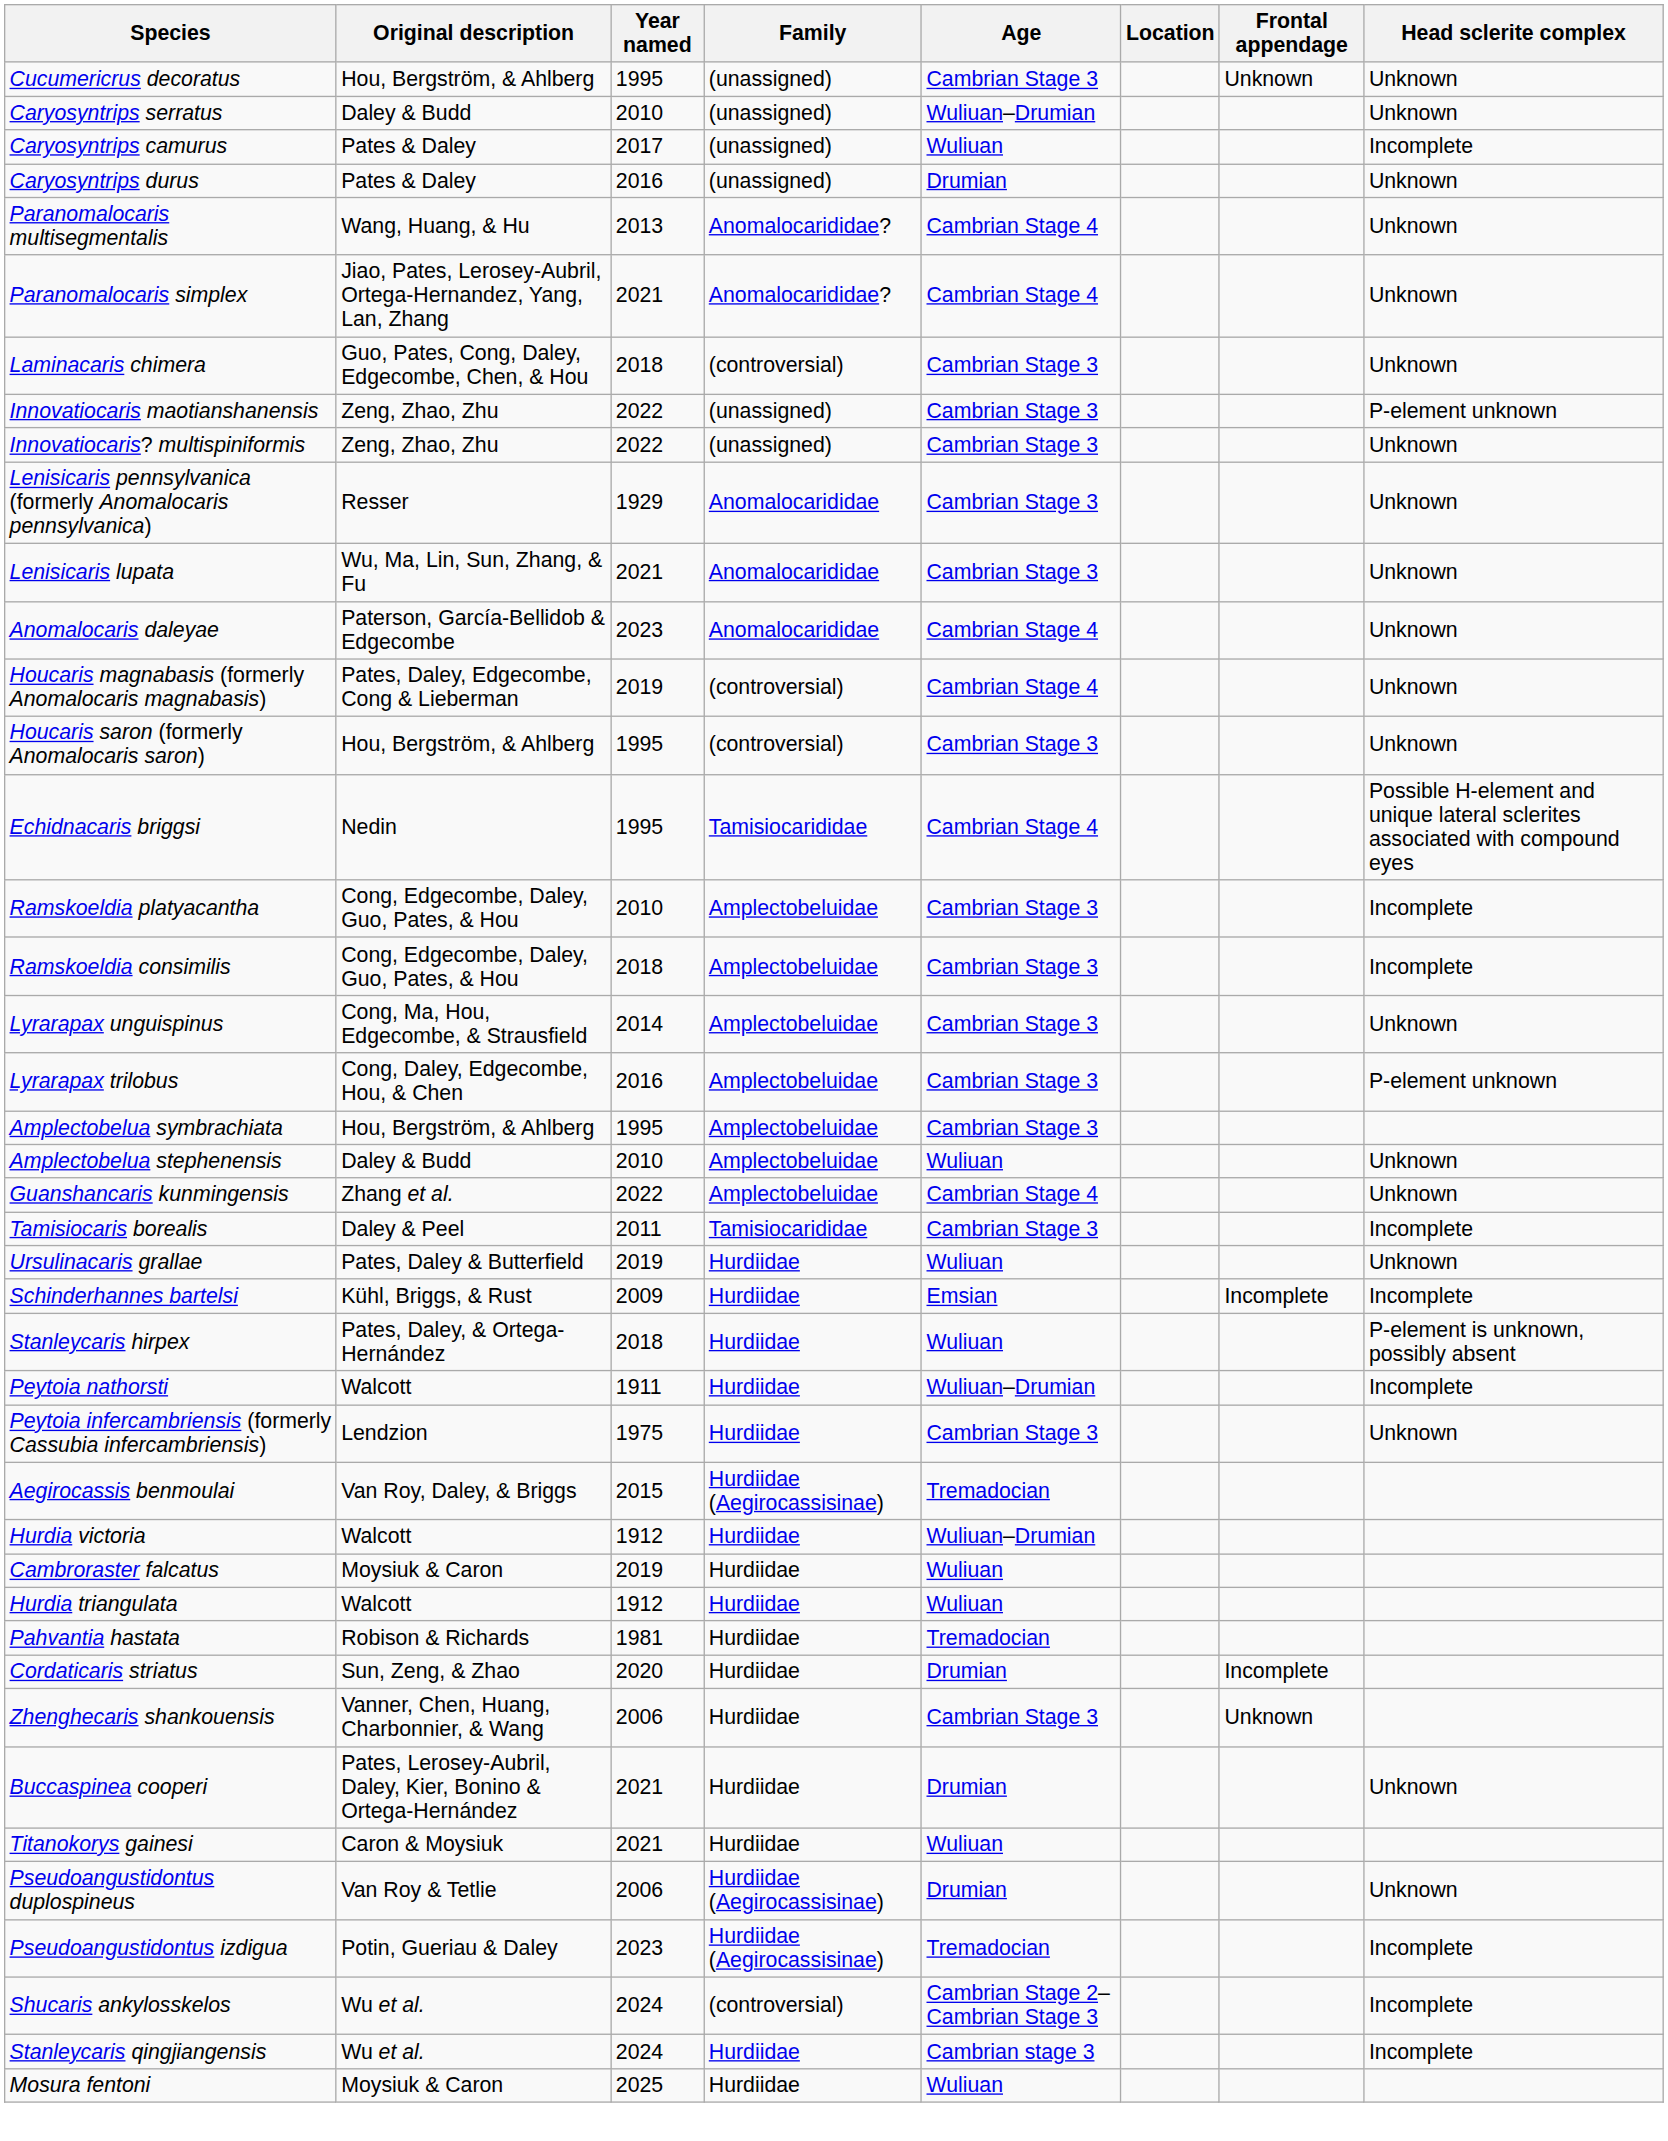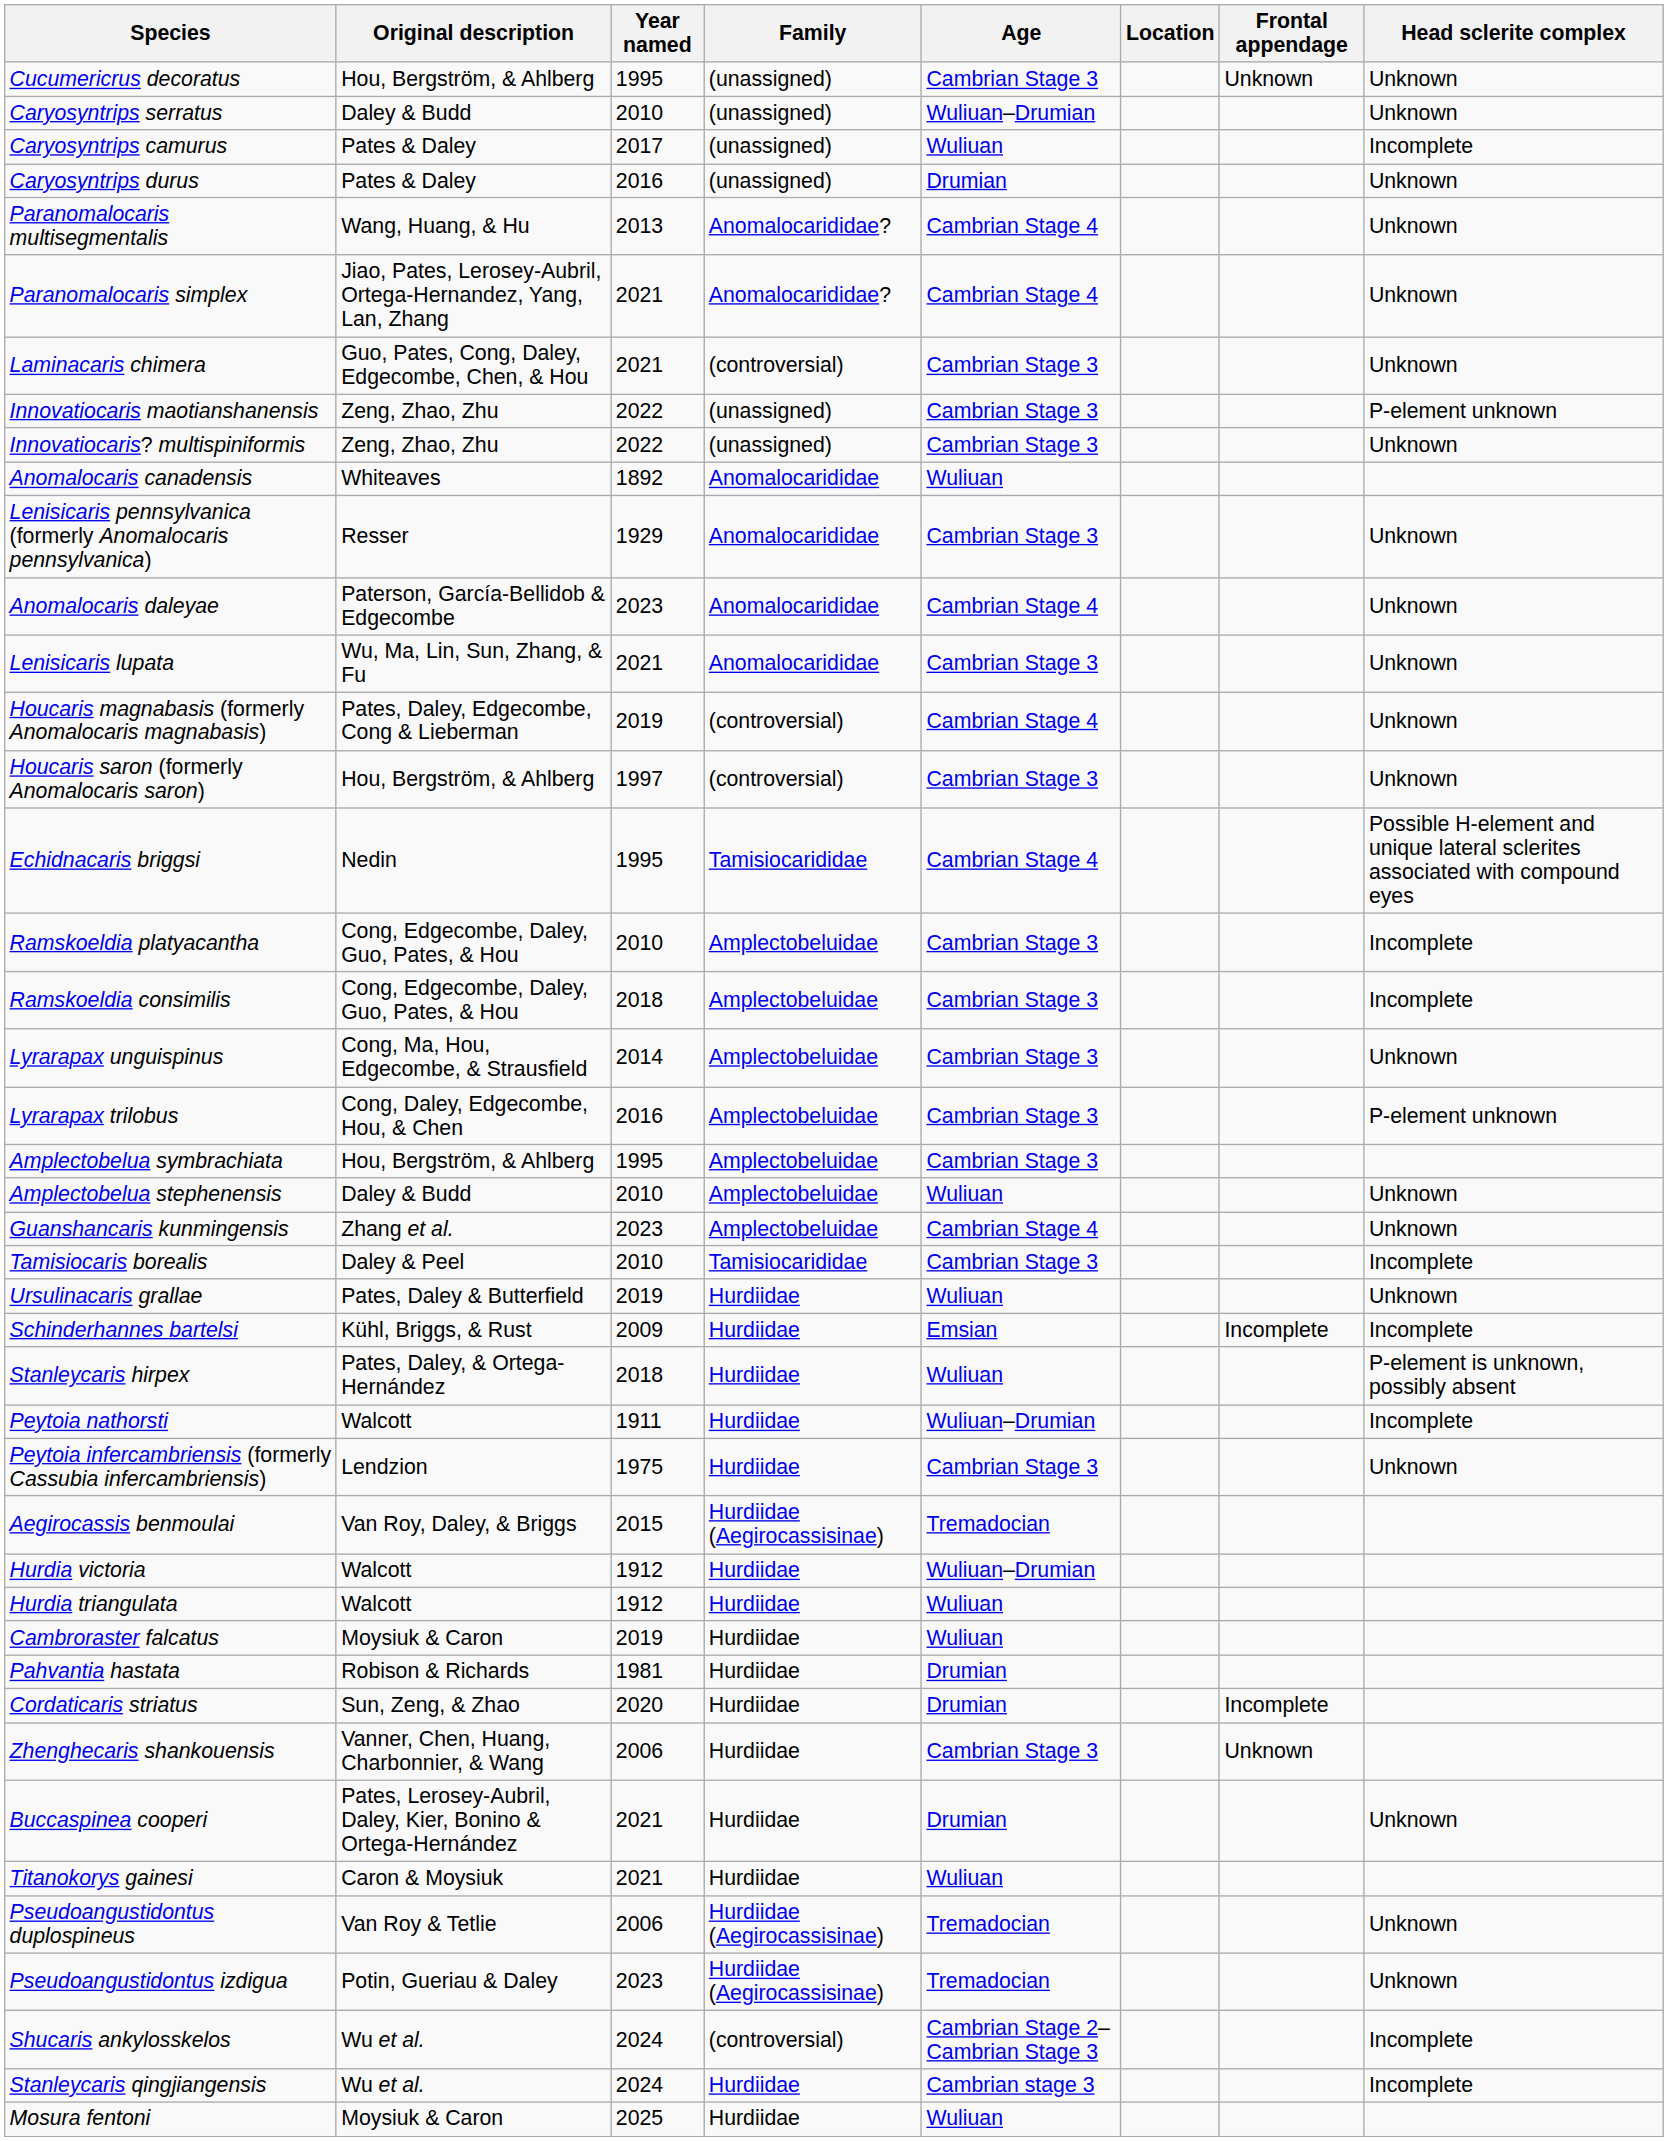Laminacaris chimera | Year named: 2018 -> 2021
+ row: Anomalocaris canadensis | Whiteaves | 1892 | Anomalocarididae | Wuliuan
rows swapped: Lenisicaris lupata <-> Anomalocaris daleyae
Houcaris saron (formerly Anomalocaris saron) | Year named: 1995 -> 1997
Guanshancaris kunmingensis | Year named: 2022 -> 2023
Tamisiocaris borealis | Year named: 2011 -> 2010
rows swapped: Hurdia triangulata <-> Cambroraster falcatus
Pahvantia hastata | Age: Tremadocian -> Drumian
Pseudoangustidontus duplospineus | Age: Drumian -> Tremadocian
Pseudoangustidontus izdigua | Head sclerite complex: Incomplete -> Unknown
